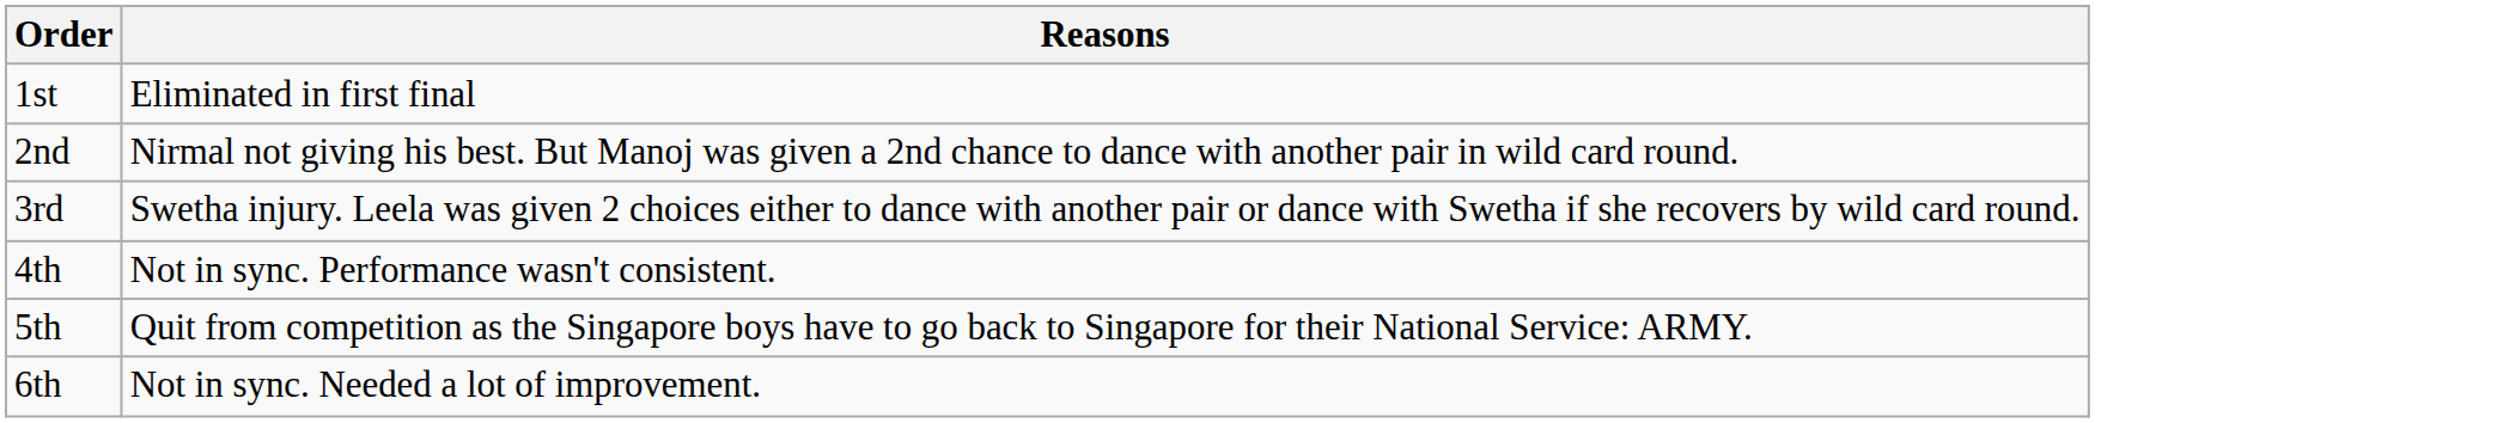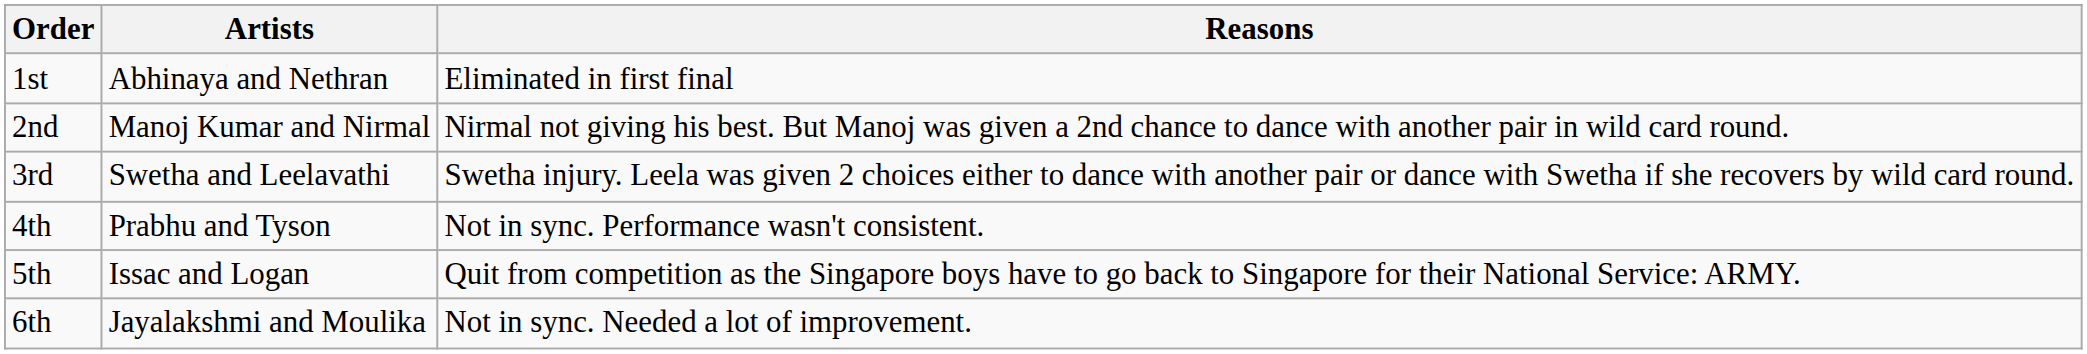+ column: Artists | Abhinaya and Nethran | Manoj Kumar and Nirmal | Swetha and Leelavathi | Prabhu and Tyson | Issac and Logan | Jayalakshmi and Moulika
